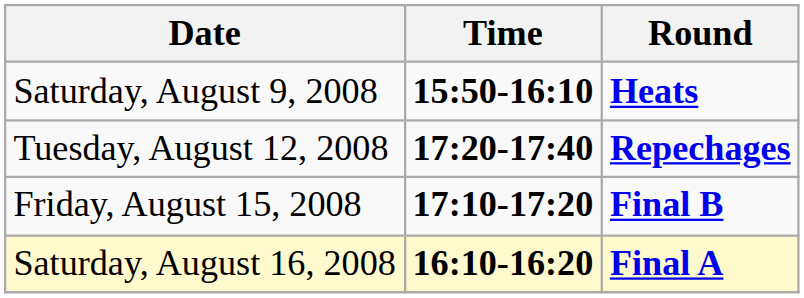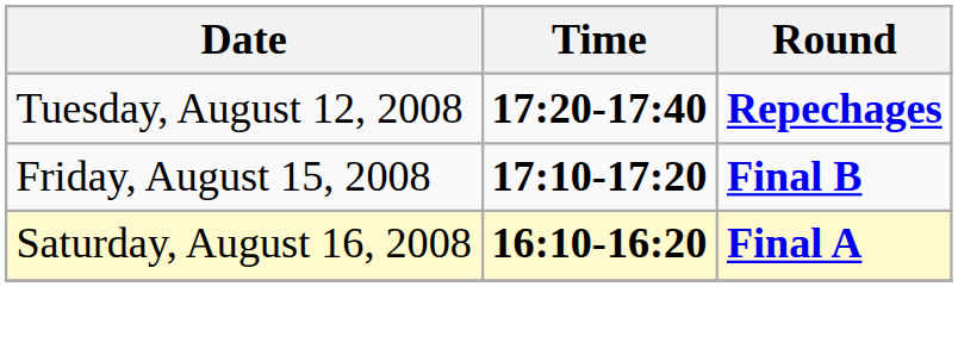- row: Saturday, August 9, 2008 | 15:50-16:10 | Heats
